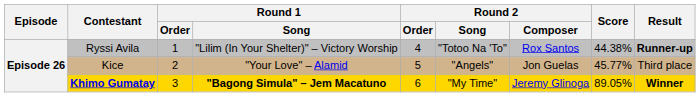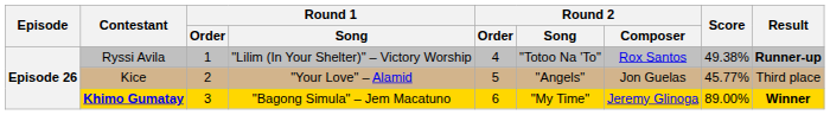Ryssi Avila | Score: 44.38% -> 49.38%
Khimo Gumatay | Round 1 / Song: bold -> normal
Khimo Gumatay | Score: 89.05% -> 89.00%
